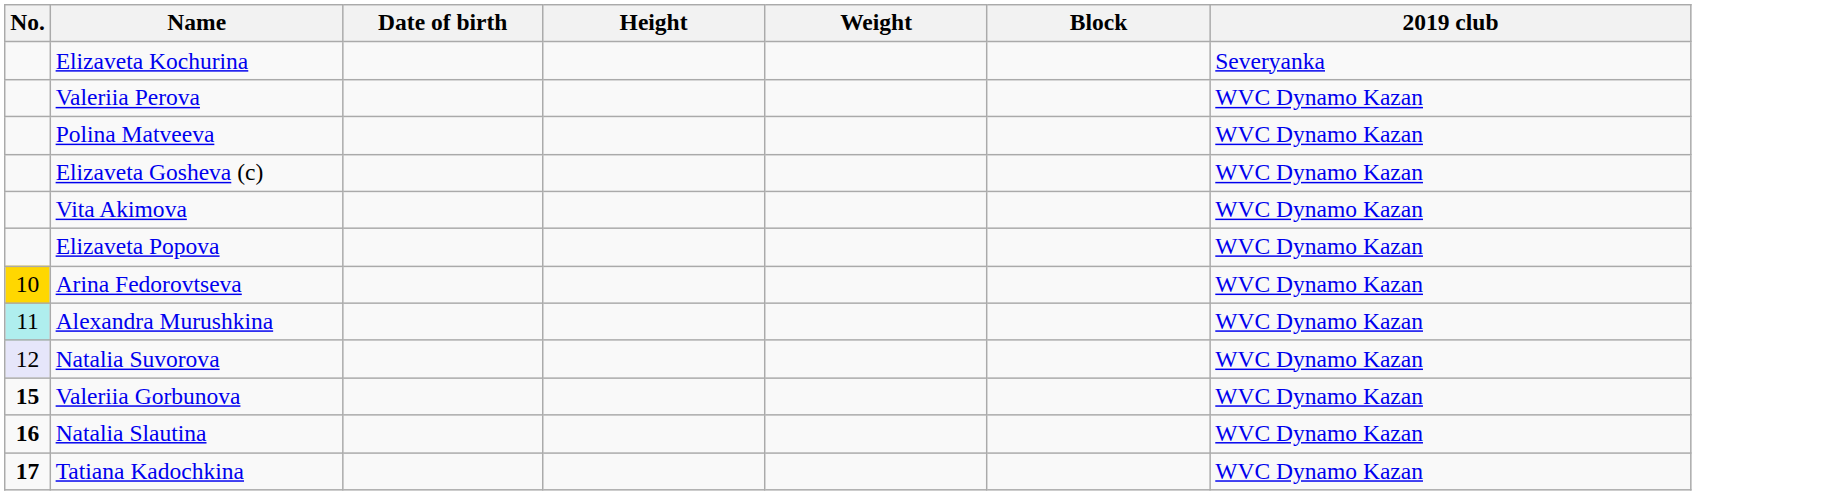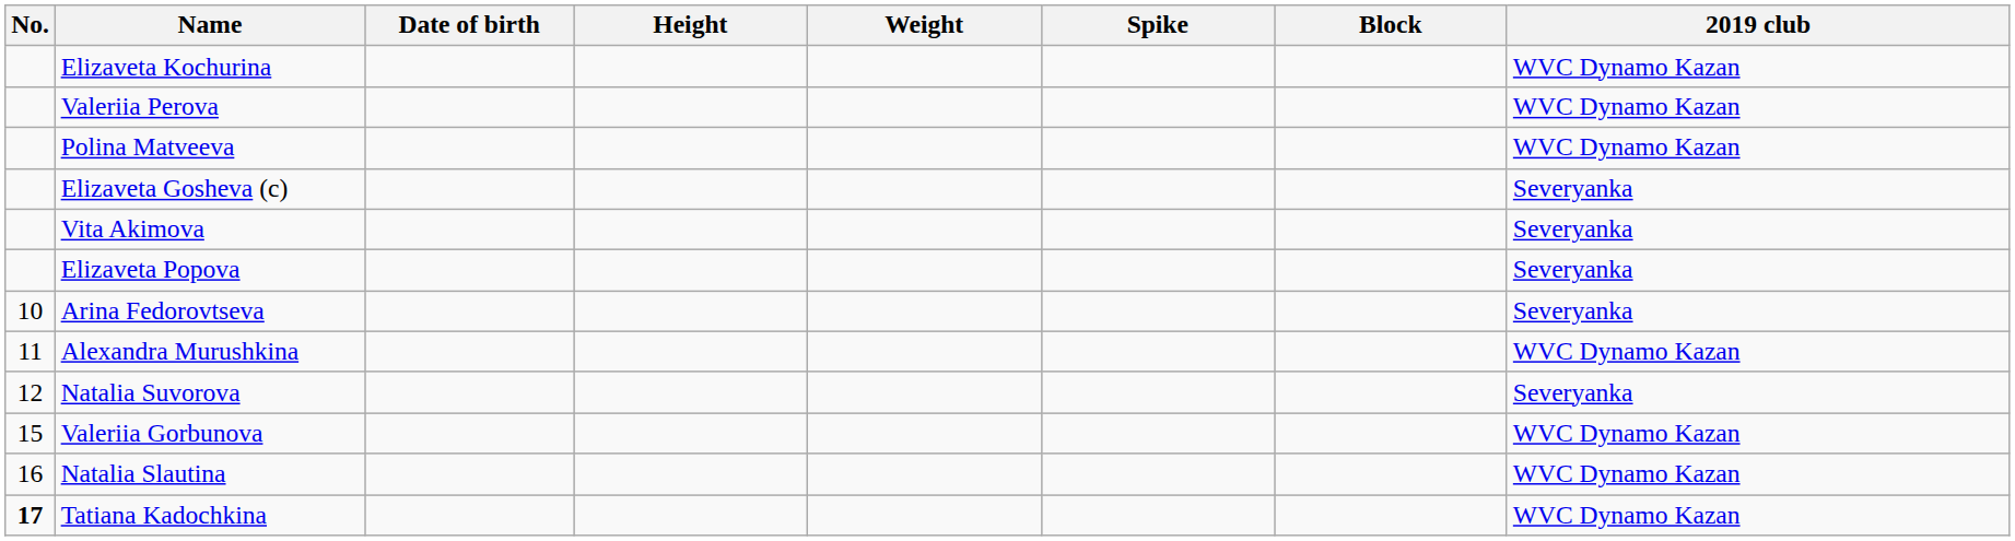+ column: Spike
Elizaveta Kochurina | 2019 club: Severyanka -> WVC Dynamo Kazan
Elizaveta Gosheva (c) | 2019 club: WVC Dynamo Kazan -> Severyanka
Vita Akimova | 2019 club: WVC Dynamo Kazan -> Severyanka
Elizaveta Popova | 2019 club: WVC Dynamo Kazan -> Severyanka
Arina Fedorovtseva | No.: gold background -> no background
Arina Fedorovtseva | 2019 club: WVC Dynamo Kazan -> Severyanka
Alexandra Murushkina | No.: paleturquoise background -> no background
Natalia Suvorova | No.: lavender background -> no background
Natalia Suvorova | 2019 club: WVC Dynamo Kazan -> Severyanka
Valeriia Gorbunova | No.: bold -> normal
Natalia Slautina | No.: bold -> normal
